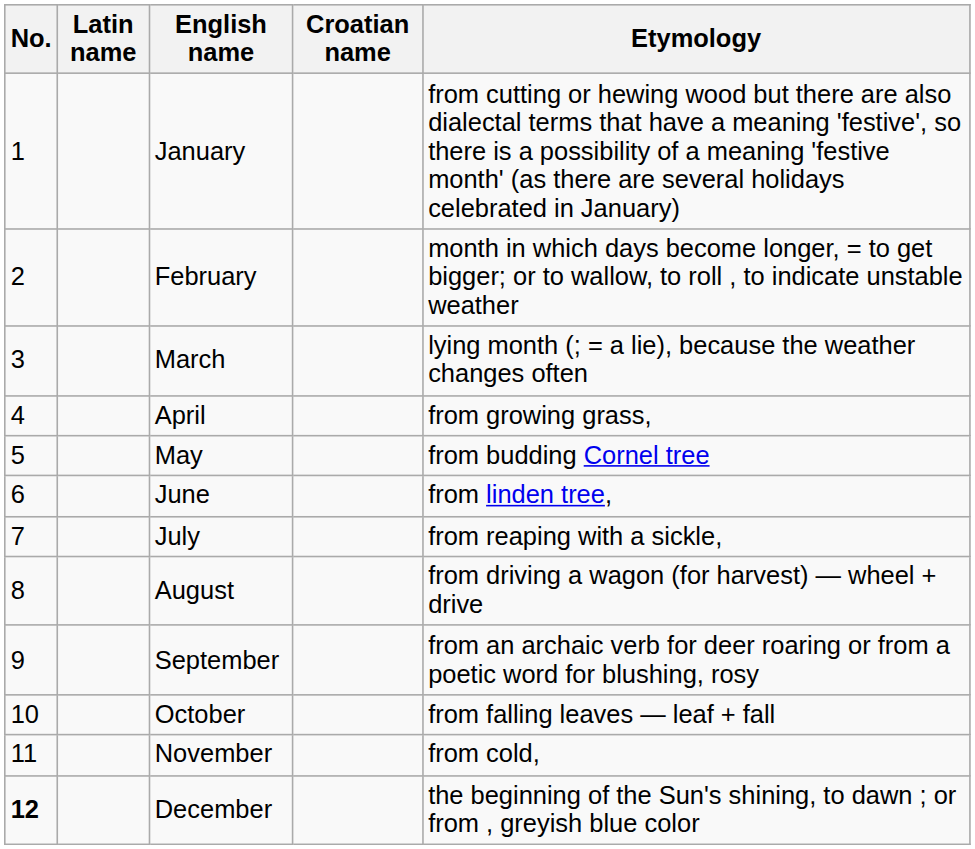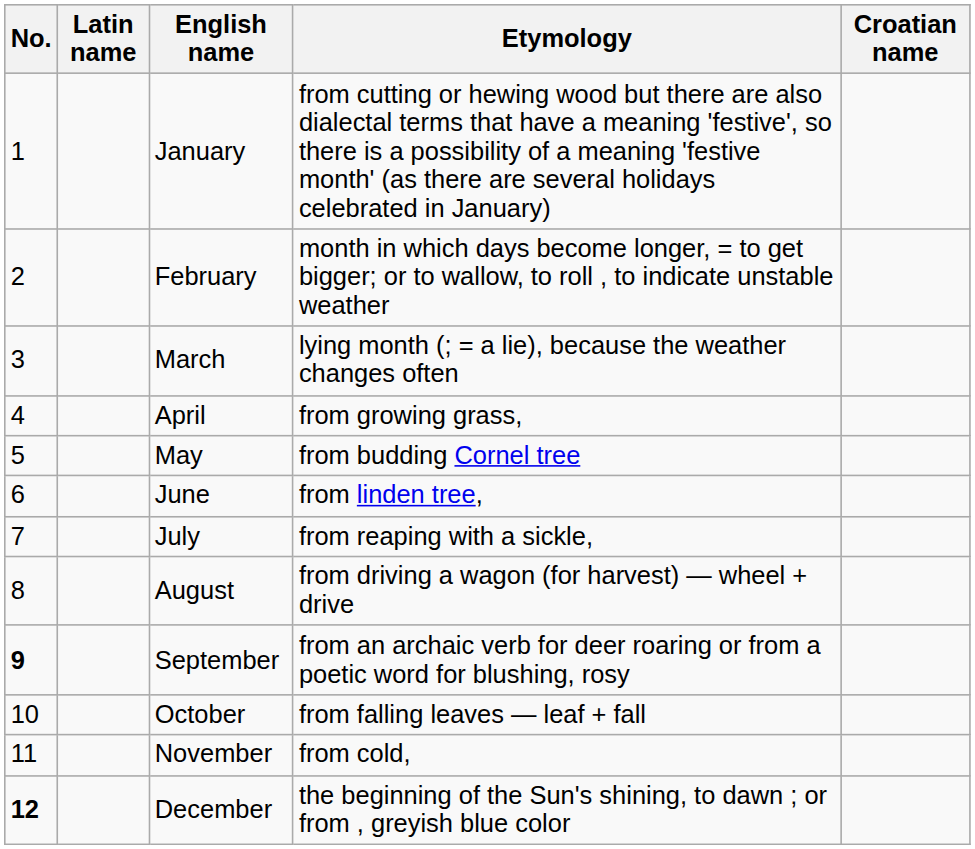columns swapped: Croatian name <-> Etymology
September | No.: normal -> bold
